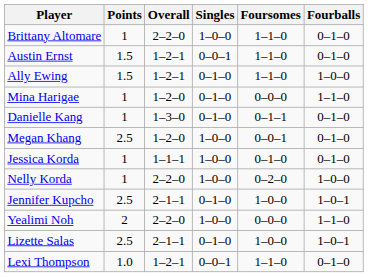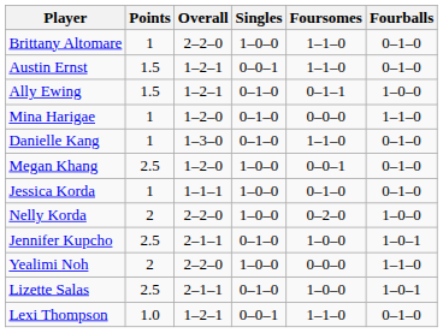Ally Ewing | Foursomes: 1–1–0 -> 0–1–1
Danielle Kang | Foursomes: 0–1–1 -> 1–1–0
Nelly Korda | Points: 1 -> 2
